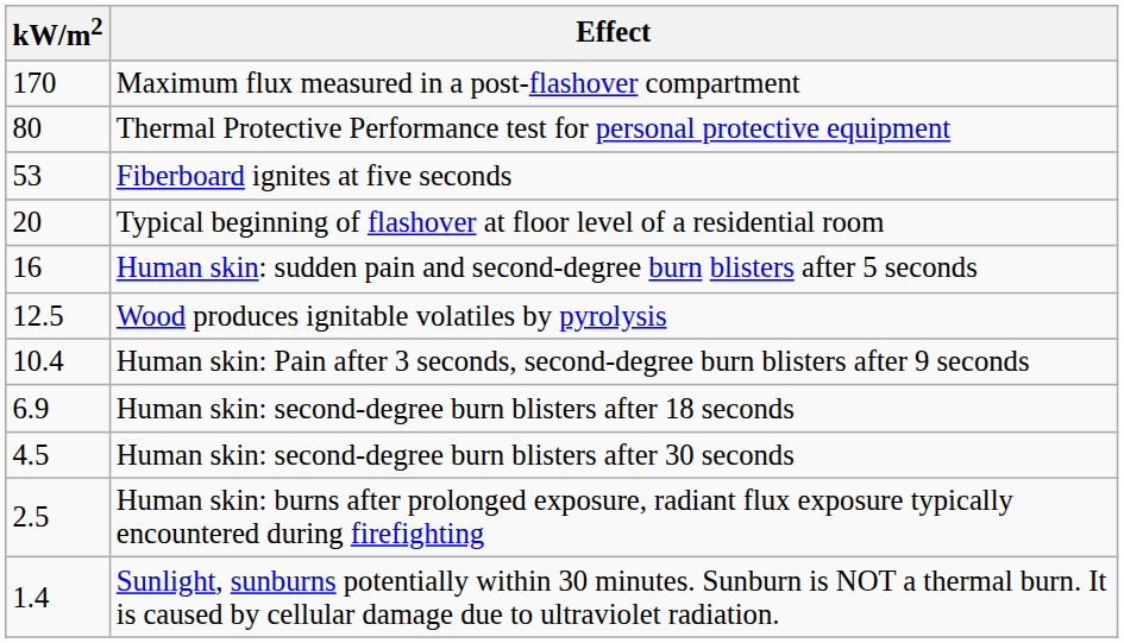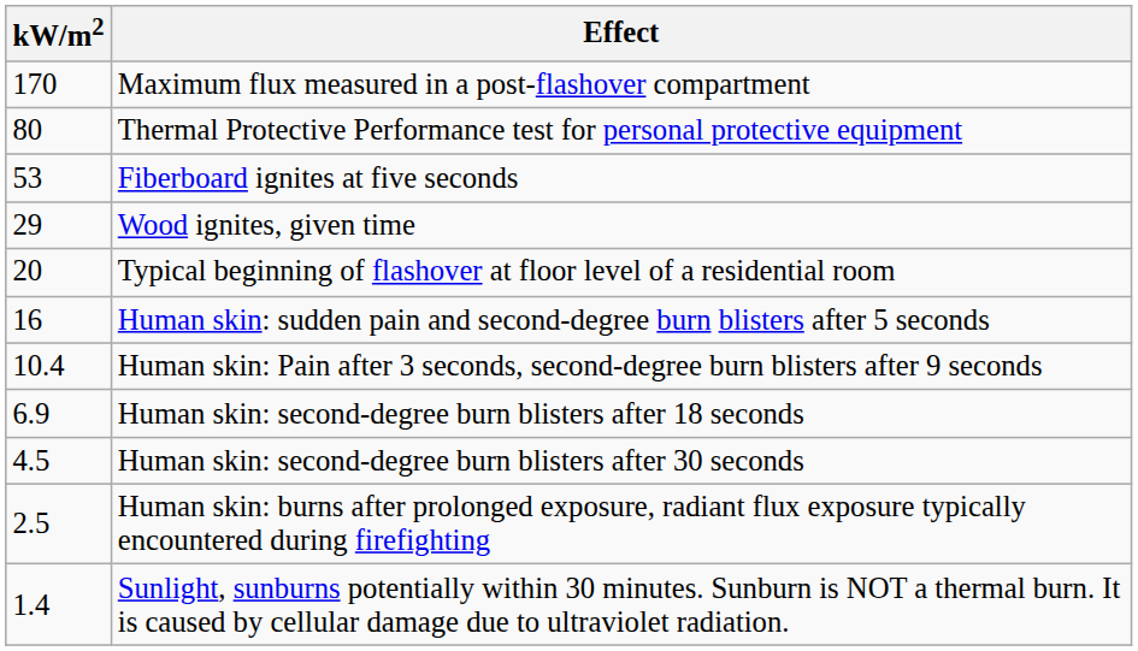+ row: 29 | Wood ignites, given time
- row: 12.5 | Wood produces ignitable volatiles by pyrolysis
